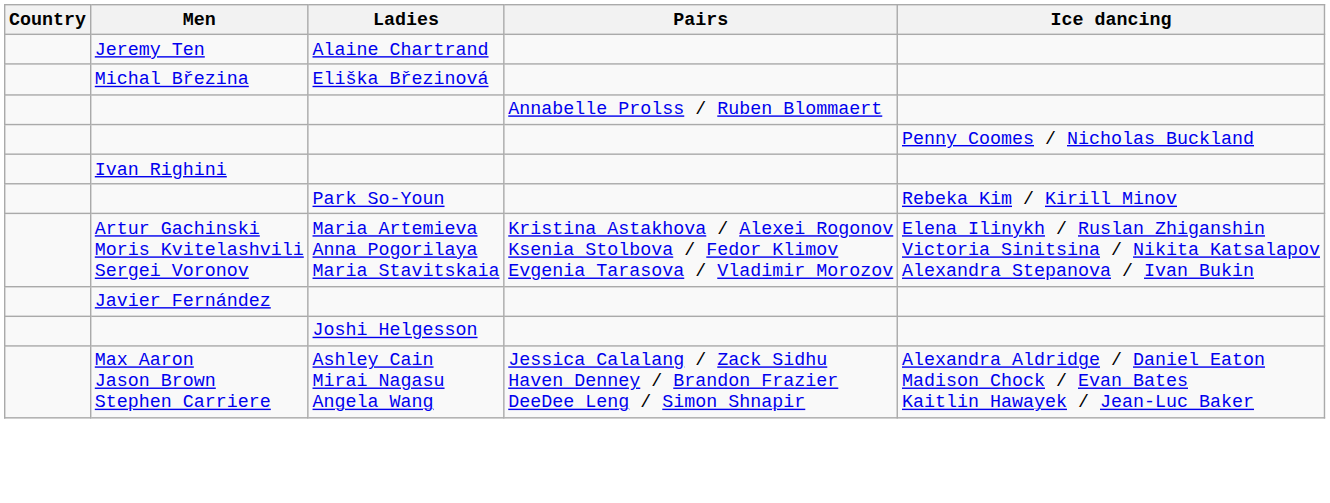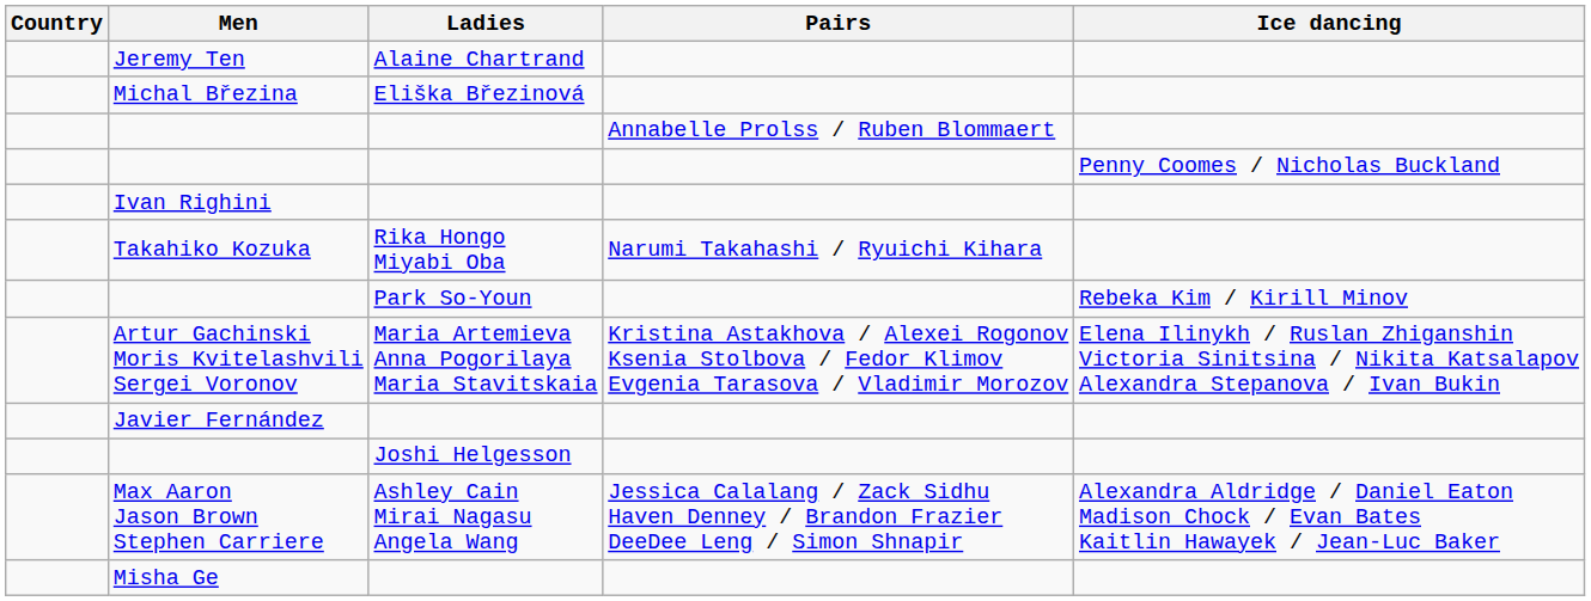+ row: Takahiko Kozuka | Rika Hongo Miyabi Oba | Narumi Takahashi / Ryuichi Kihara
+ row: Misha Ge
